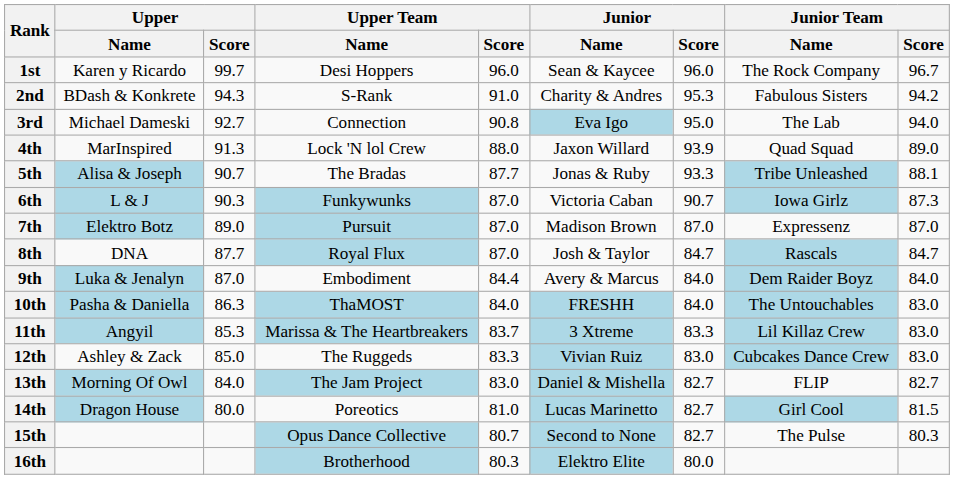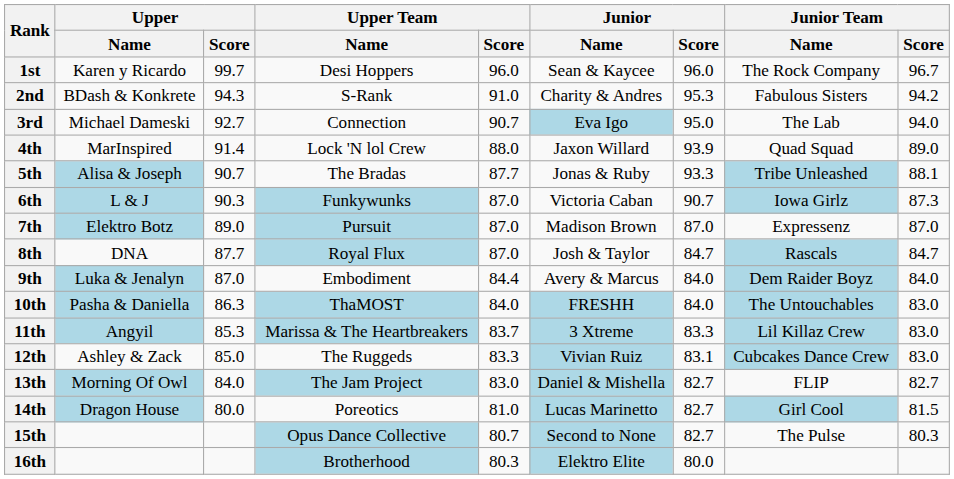3rd | Upper Team / Score: 90.8 -> 90.7
4th | Upper / Score: 91.3 -> 91.4
12th | Junior / Score: 83.0 -> 83.1
